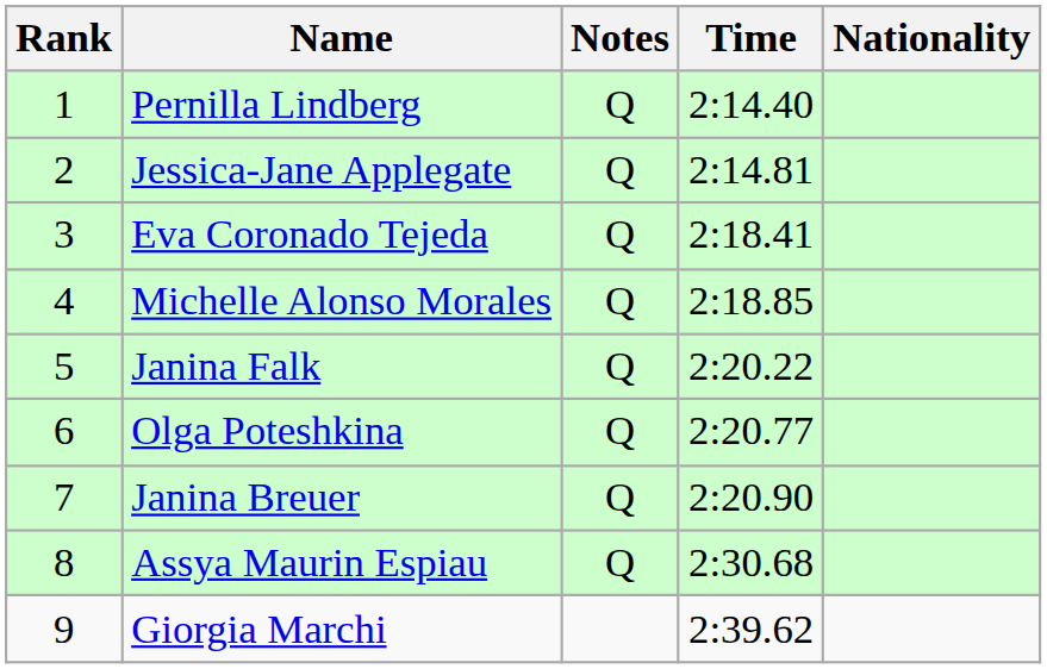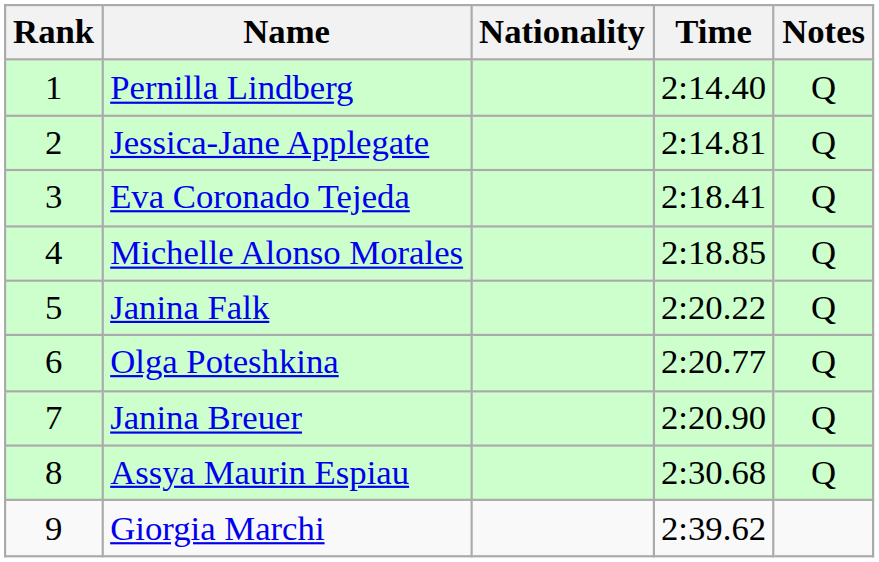columns swapped: Nationality <-> Notes
